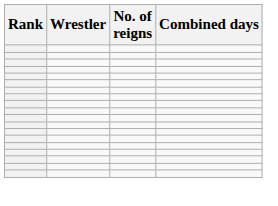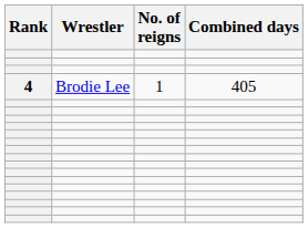+ row: 4 | Brodie Lee | 1 | 405
